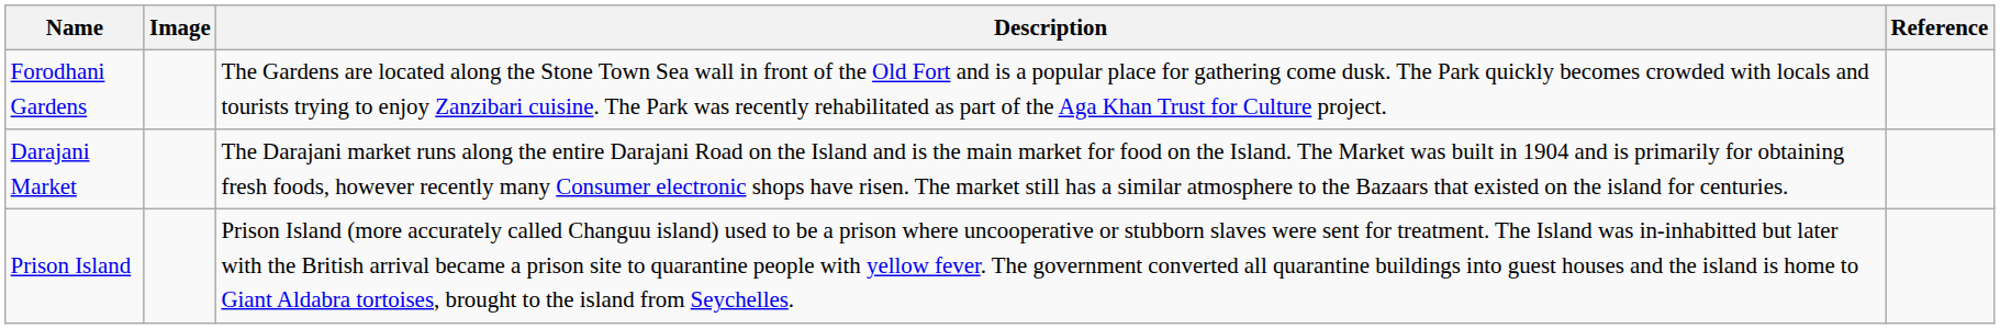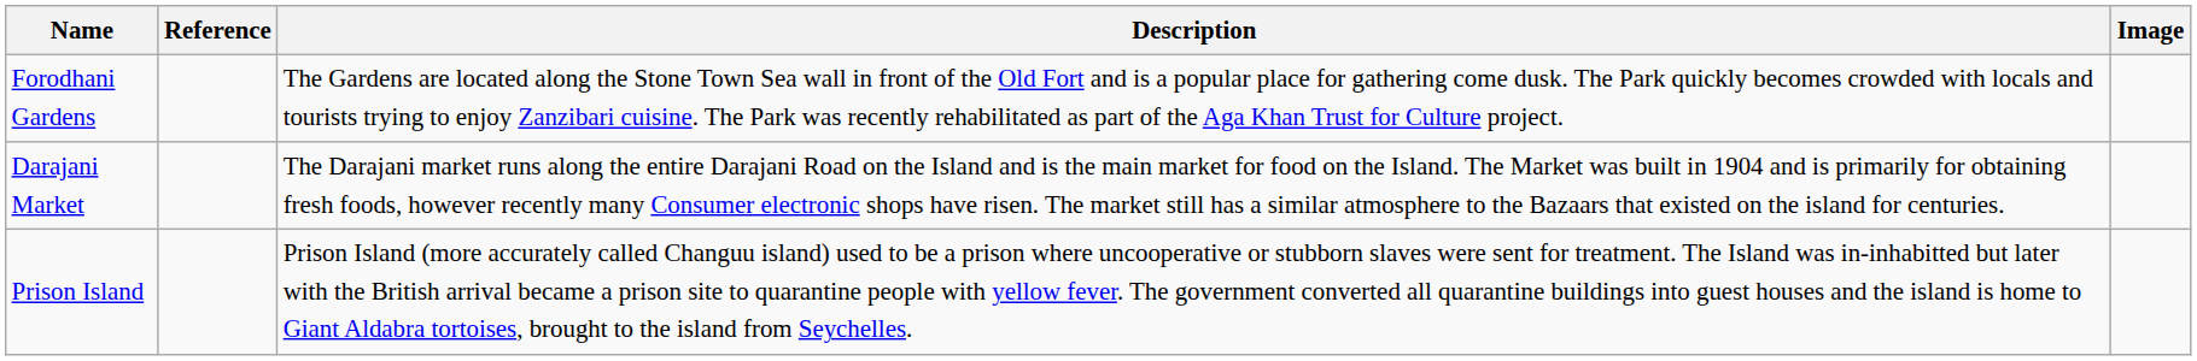columns swapped: Image <-> Reference
